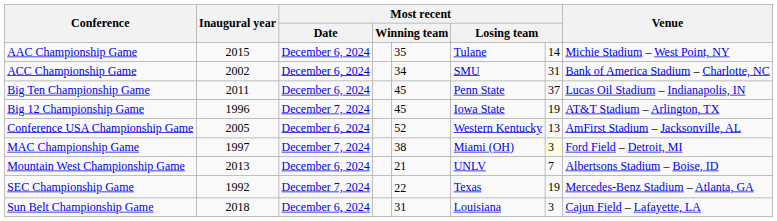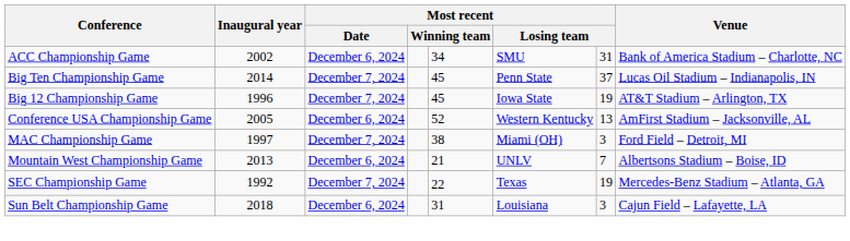- row: AAC Championship Game | 2015 | December 6, 2024 | 35 | Tulane | 14 | Michie Stadium – West Point, NY
Big Ten Championship Game | Inaugural year: 2011 -> 2014
Big Ten Championship Game | Most recent / Date: December 6, 2024 -> December 7, 2024
MAC Championship Game | column 7: lightyellow background -> no background
